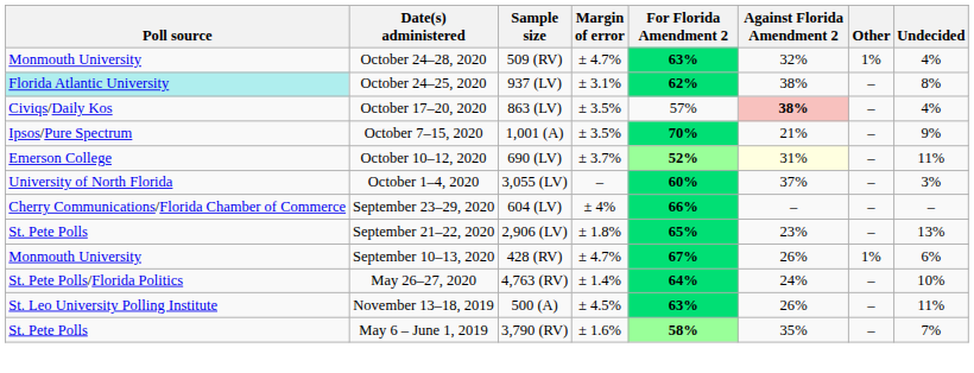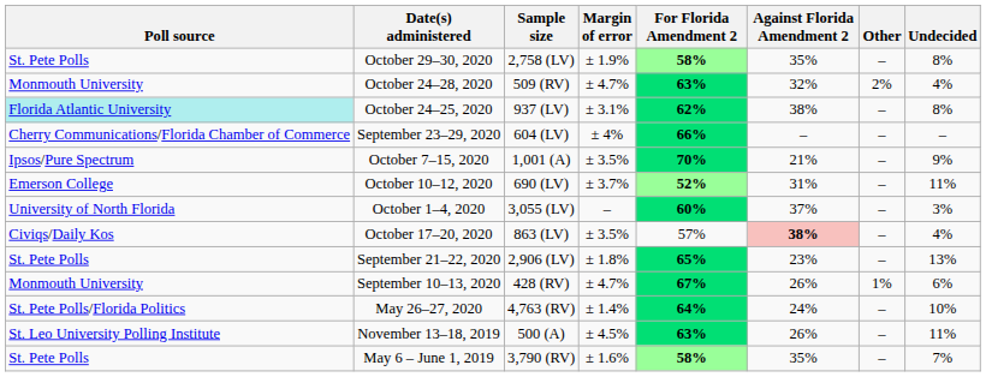+ row: St. Pete Polls | October 29–30, 2020 | 2,758 (LV) | ± 1.9% | 58% | 35% | – | 8%
October 24–28, 2020 | Other: 1% -> 2%
rows swapped: October 17–20, 2020 <-> September 23–29, 2020
October 10–12, 2020 | Against Florida Amendment 2: lightyellow background -> no background
